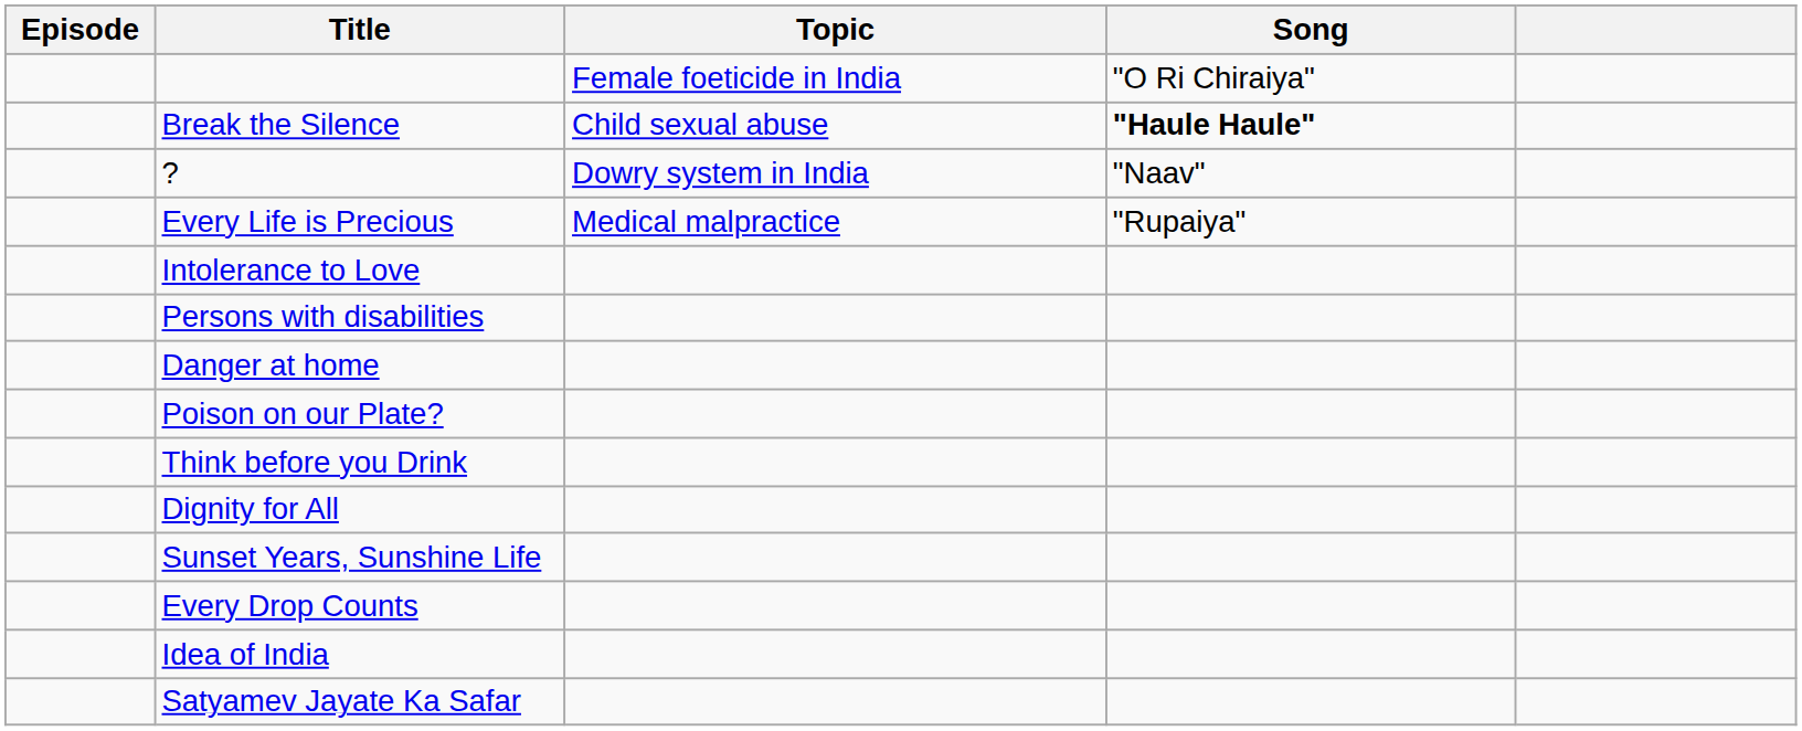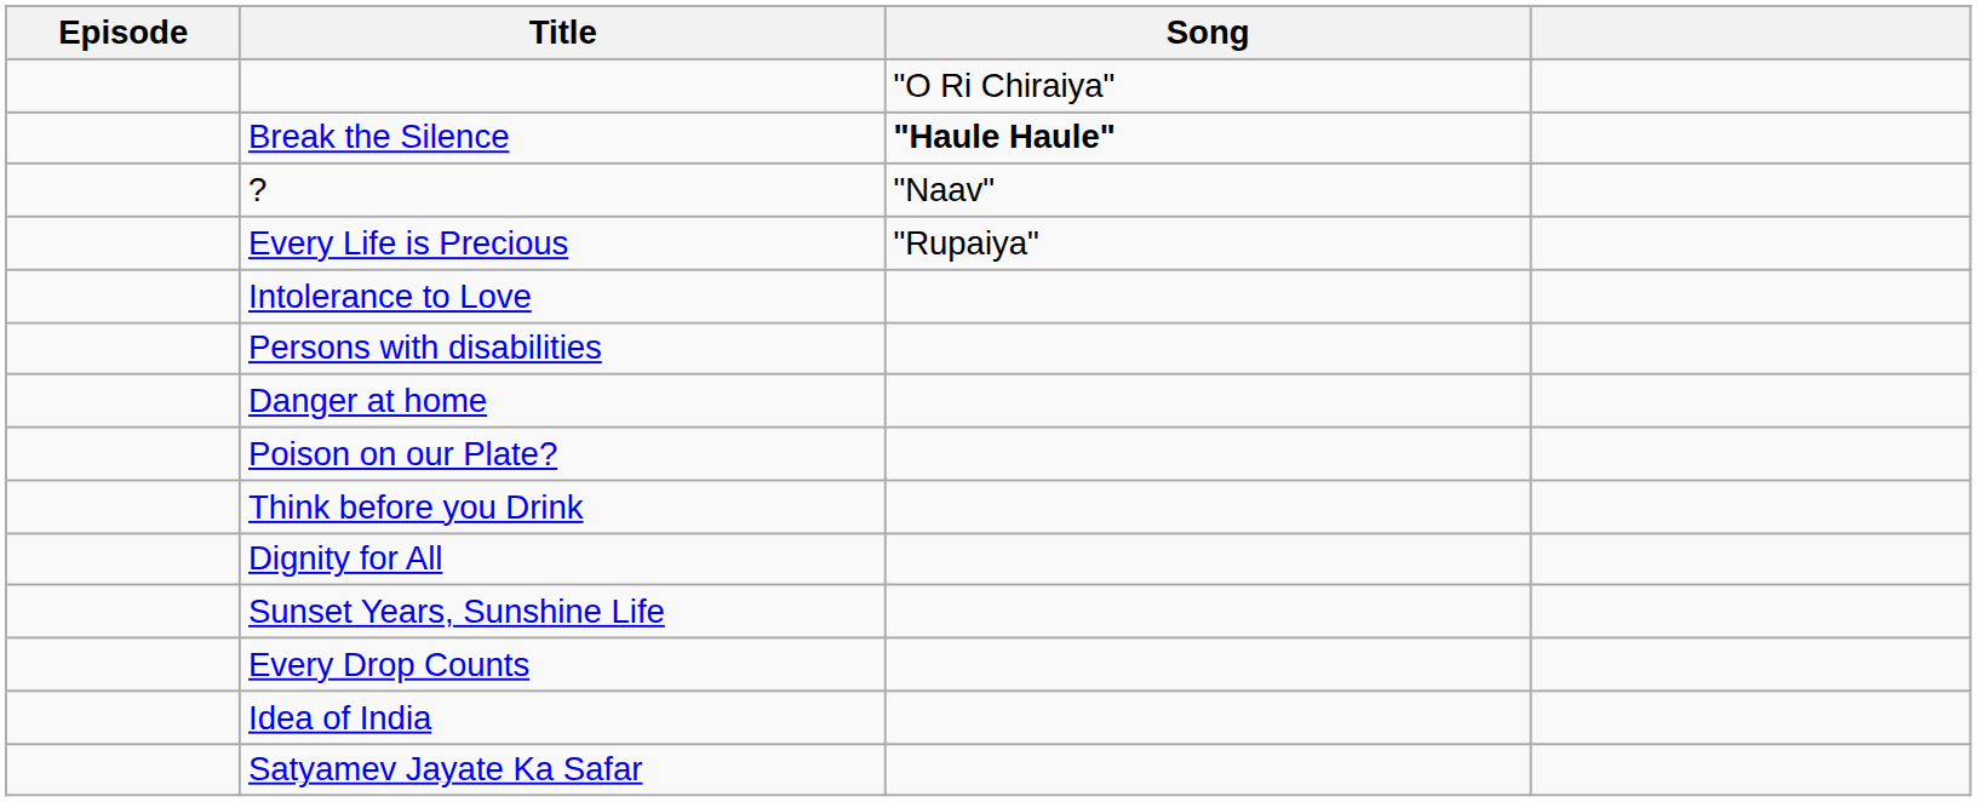- column: Topic | Female foeticide in India | Child sexual abuse | Dowry system in India | Medical malpractice
